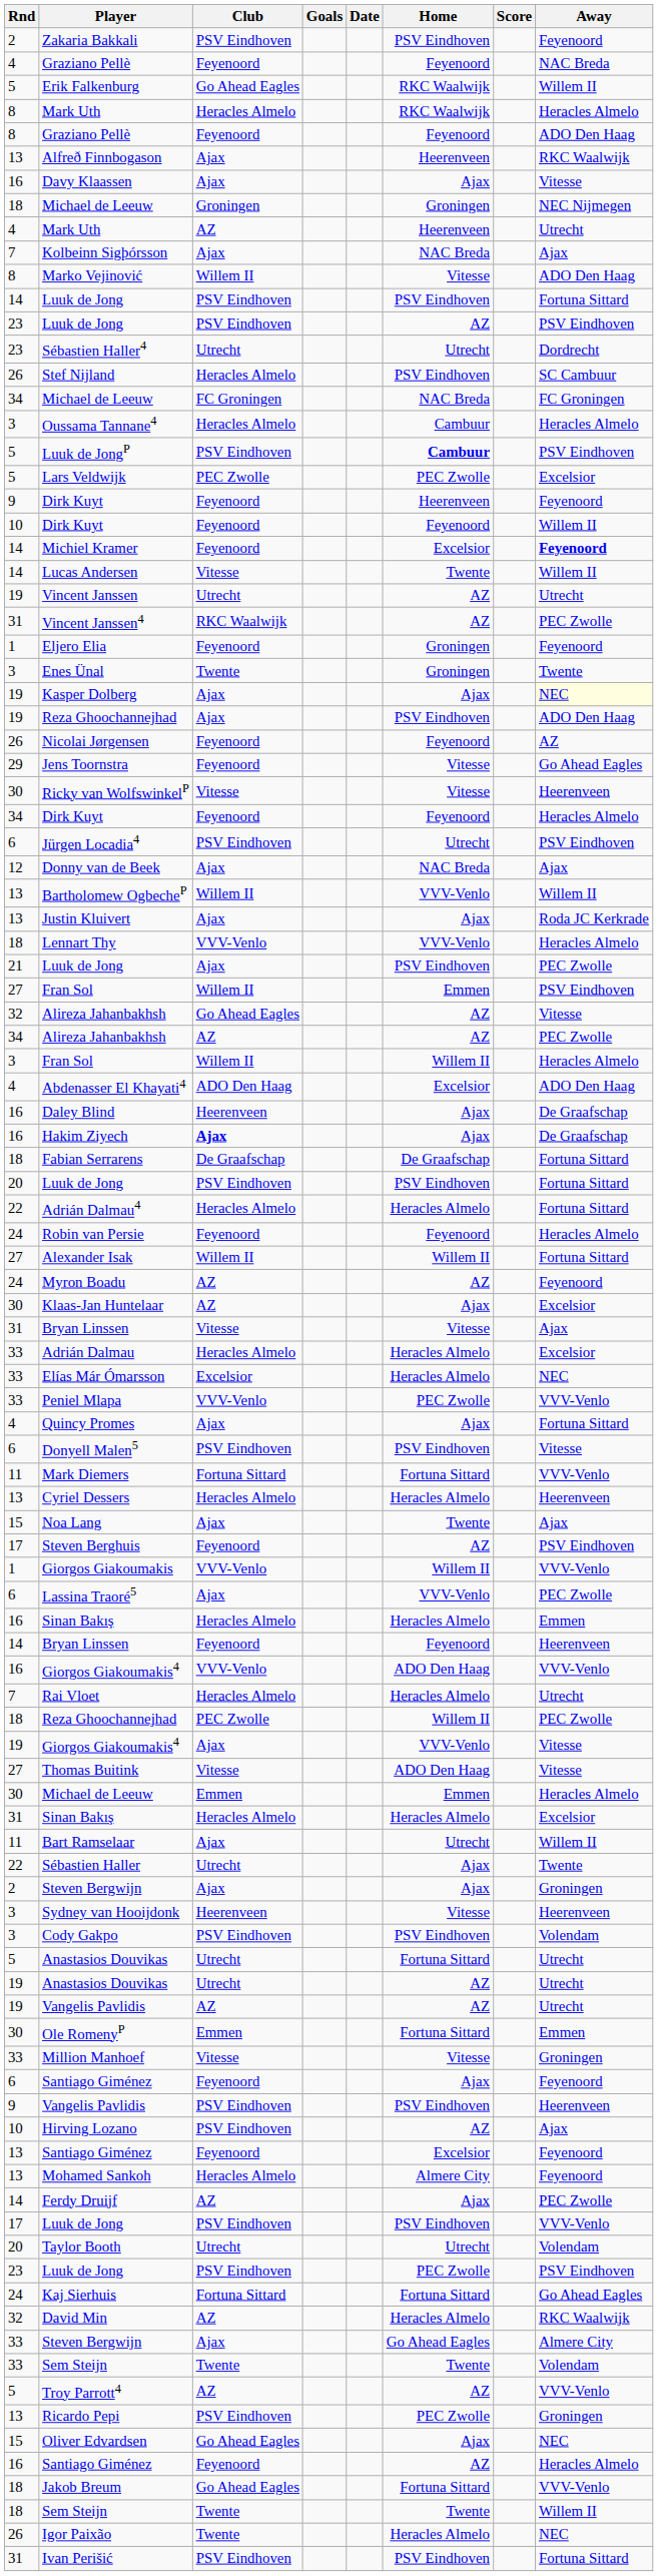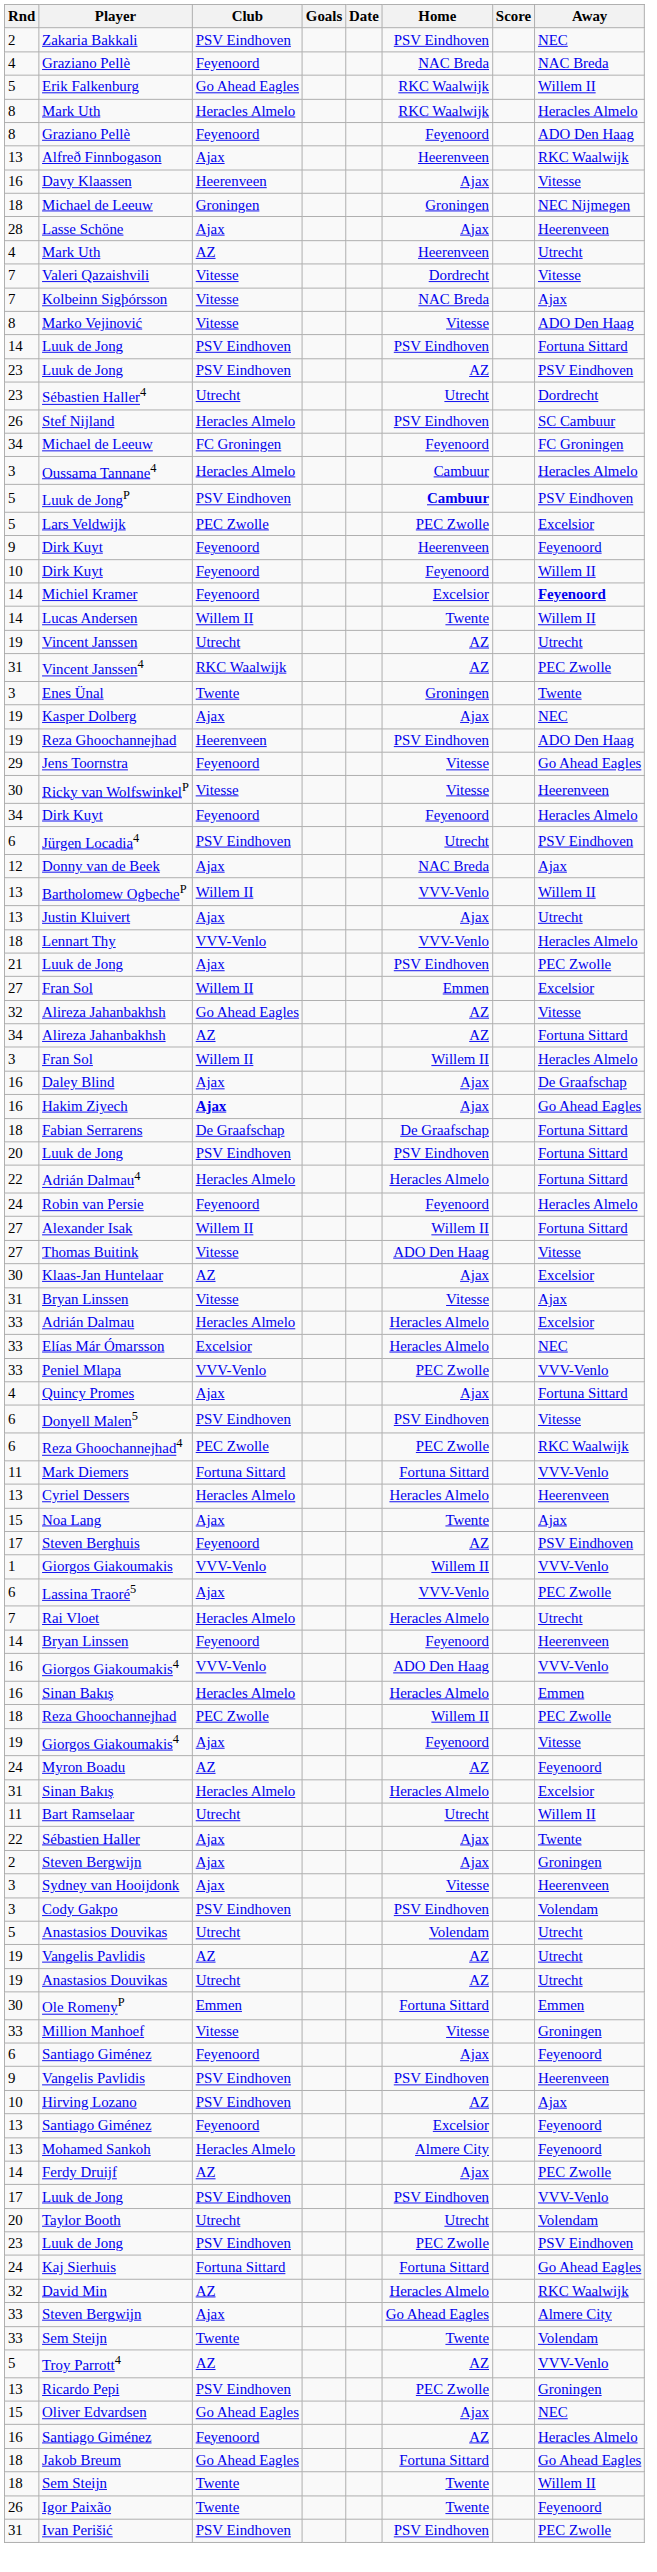Zakaria Bakkali | Away: Feyenoord -> NEC
4 / Graziano Pellè | Home: Feyenoord -> NAC Breda
Davy Klaassen | Club: Ajax -> Heerenveen
+ row: 28 | Lasse Schöne | Ajax | Ajax | Heerenveen
+ row: 7 | Valeri Qazaishvili | Vitesse | Dordrecht | Vitesse
Kolbeinn Sigþórsson | Club: Ajax -> Vitesse
Marko Vejinović | Club: Willem II -> Vitesse
34 / Michael de Leeuw | Home: NAC Breda -> Feyenoord
Lucas Andersen | Club: Vitesse -> Willem II
- row: 1 | Eljero Elia | Feyenoord | Groningen | Feyenoord
Kasper Dolberg | Away: lightyellow background -> no background
19 / Reza Ghoochannejhad | Club: Ajax -> Heerenveen
- row: 26 | Nicolai Jørgensen | Feyenoord | Feyenoord | AZ
Justin Kluivert | Away: Roda JC Kerkrade -> Utrecht
27 / Fran Sol | Away: PSV Eindhoven -> Excelsior
34 / Alireza Jahanbakhsh | Away: PEC Zwolle -> Fortuna Sittard
- row: 4 | Abdenasser El Khayati4 | ADO Den Haag | Excelsior | ADO Den Haag
Daley Blind | Club: Heerenveen -> Ajax
Hakim Ziyech | Away: De Graafschap -> Go Ahead Eagles
rows swapped: Thomas Buitink <-> Myron Boadu
+ row: 6 | Reza Ghoochannejhad4 | PEC Zwolle | PEC Zwolle | RKC Waalwijk
rows swapped: Rai Vloet <-> 16 / Sinan Bakış
19 / Giorgos Giakoumakis4 | Home: VVV-Venlo -> Feyenoord
- row: 30 | Michael de Leeuw | Emmen | Emmen | Heracles Almelo
Bart Ramselaar | Club: Ajax -> Utrecht
Sébastien Haller | Club: Utrecht -> Ajax
Sydney van Hooijdonk | Club: Heerenveen -> Ajax
5 / Anastasios Douvikas | Home: Fortuna Sittard -> Volendam
rows swapped: 19 / Anastasios Douvikas <-> 19 / Vangelis Pavlidis
Jakob Breum | Away: VVV-Venlo -> Go Ahead Eagles
Igor Paixão | Home: Heracles Almelo -> Twente
Igor Paixão | Away: NEC -> Feyenoord
Ivan Perišić | Away: Fortuna Sittard -> PEC Zwolle
